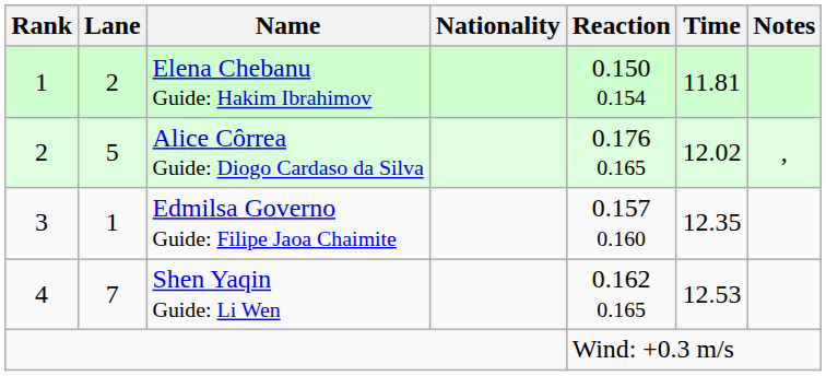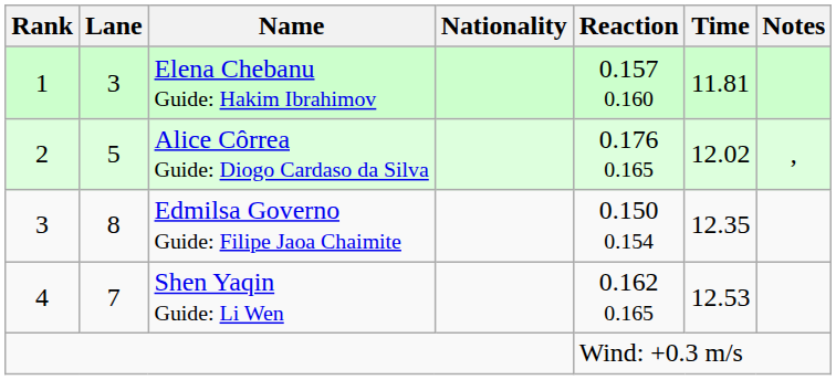Elena Chebanu Guide: Hakim Ibrahimov | Lane: 2 -> 3
Elena Chebanu Guide: Hakim Ibrahimov | Reaction: 0.150 0.154 -> 0.157 0.160
Edmilsa Governo Guide: Filipe Jaoa Chaimite | Lane: 1 -> 8
Edmilsa Governo Guide: Filipe Jaoa Chaimite | Reaction: 0.157 0.160 -> 0.150 0.154
